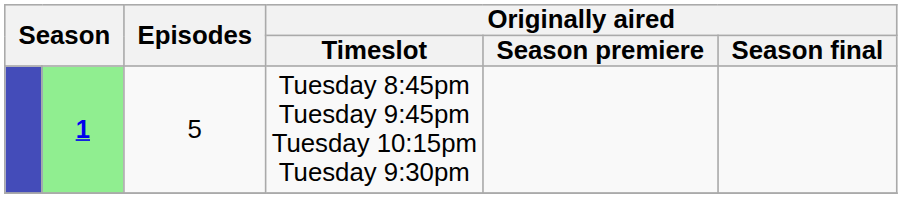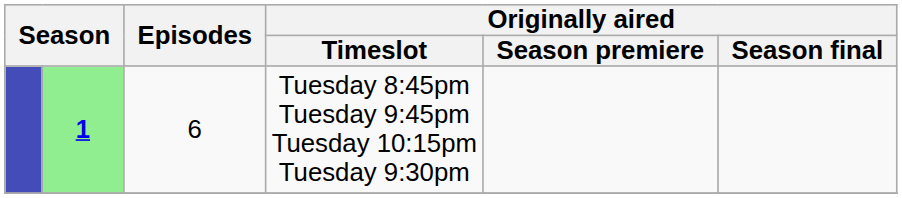Tuesday 8:45pm Tuesday 9:45pm Tuesday 10:15pm Tuesday 9:30pm | Episodes: 5 -> 6
